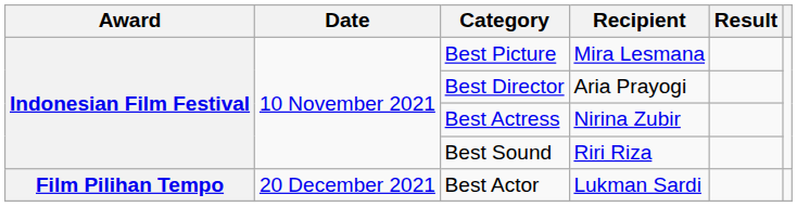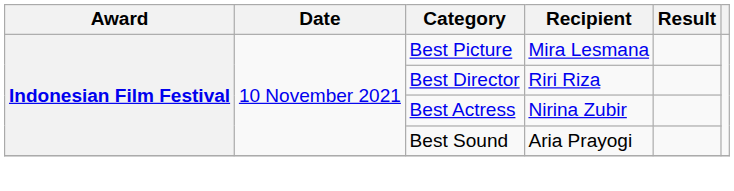Best Director | Recipient: Aria Prayogi -> Riri Riza
Best Sound | Recipient: Riri Riza -> Aria Prayogi
- row: Film Pilihan Tempo | 20 December 2021 | Best Actor | Lukman Sardi
